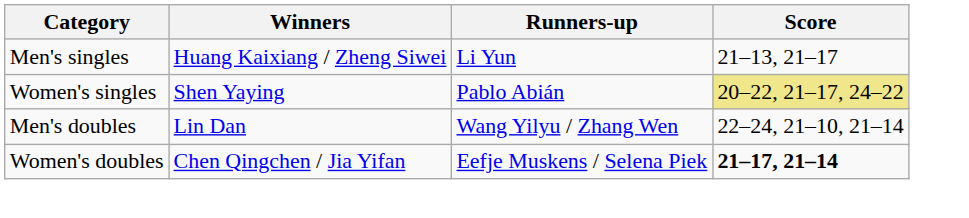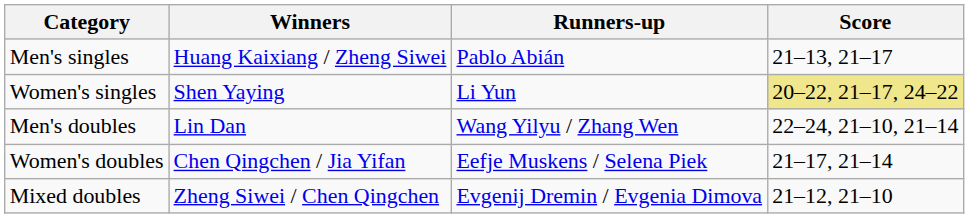Men's singles | Runners-up: Li Yun -> Pablo Abián
Women's singles | Runners-up: Pablo Abián -> Li Yun
Women's doubles | Score: bold -> normal
+ row: Mixed doubles | Zheng Siwei / Chen Qingchen | Evgenij Dremin / Evgenia Dimova | 21–12, 21–10
